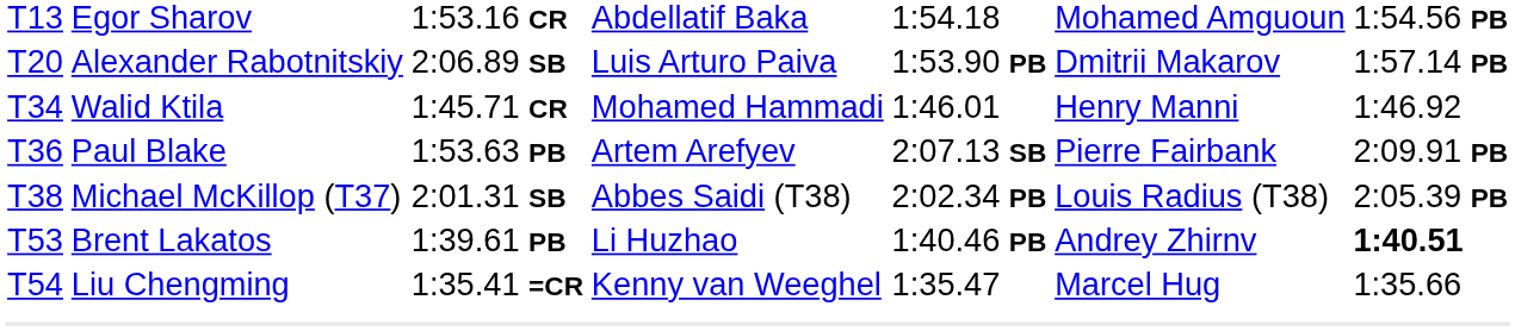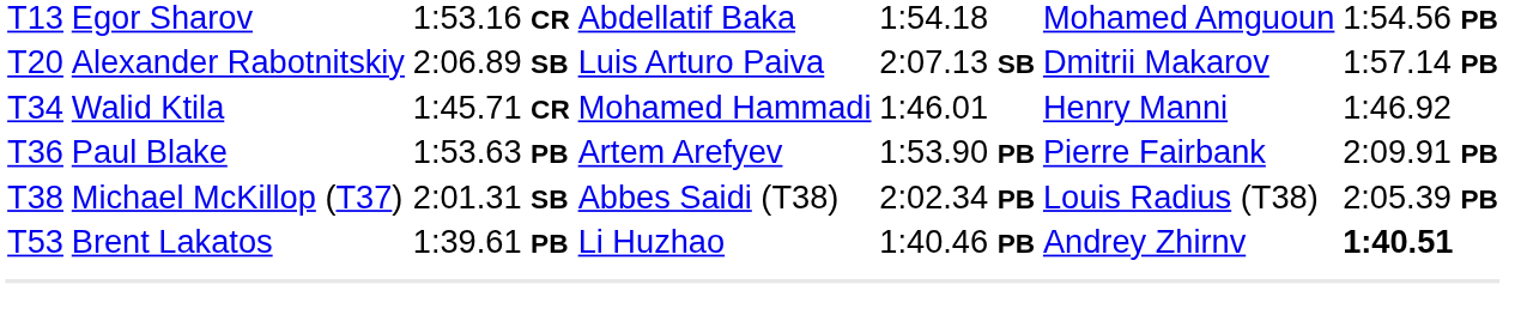T20 | column 5: 1:53.90 PB -> 2:07.13 SB
T36 | column 5: 2:07.13 SB -> 1:53.90 PB
- row: T54 | Liu Chengming | 1:35.41 =CR | Kenny van Weeghel | 1:35.47 | Marcel Hug | 1:35.66
